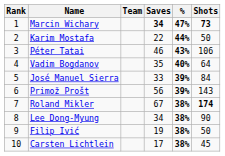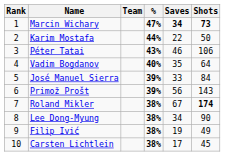columns swapped: % <-> Saves
Filip Ivić | Shots: 50 -> 49
